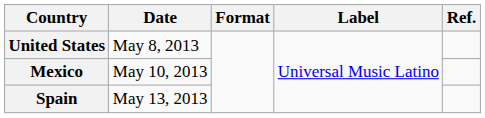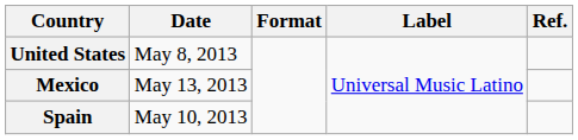Mexico | Date: May 10, 2013 -> May 13, 2013
Spain | Date: May 13, 2013 -> May 10, 2013
